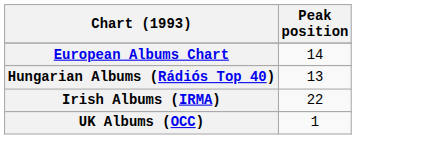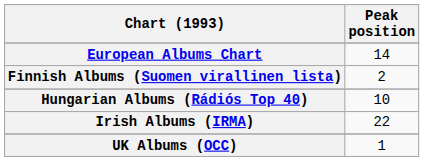+ row: Finnish Albums (Suomen virallinen lista) | 2
Hungarian Albums (Rádiós Top 40) | Peak position: 13 -> 10
